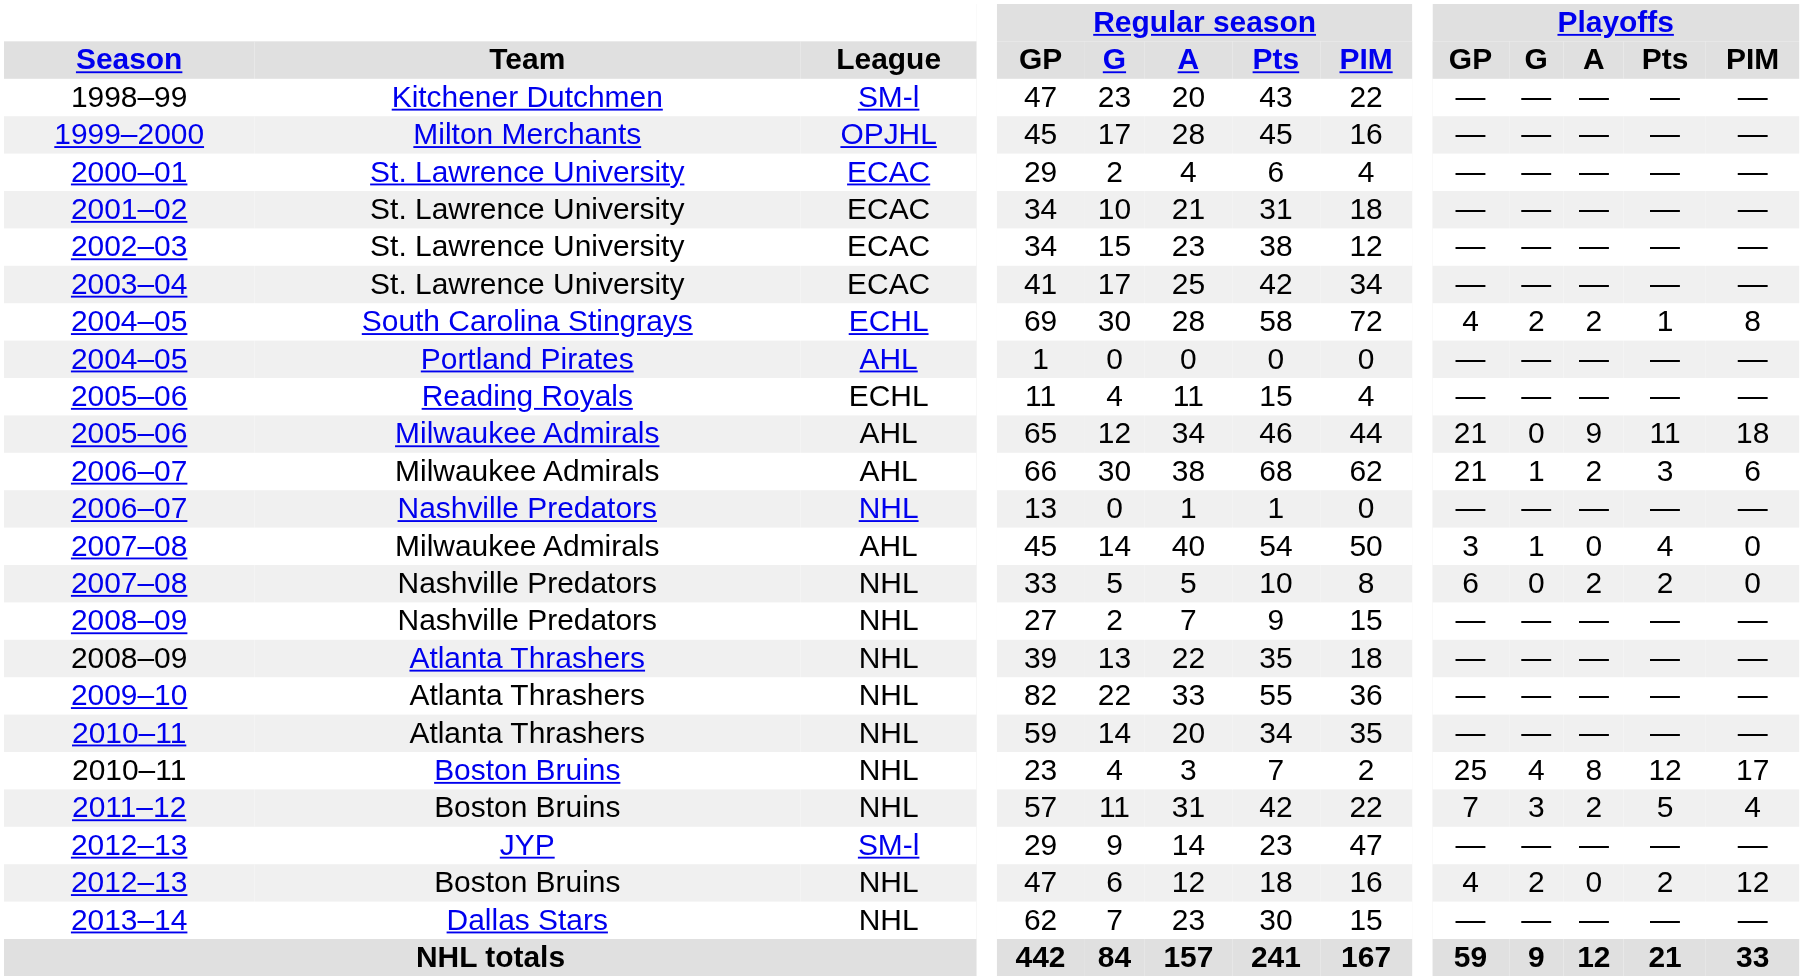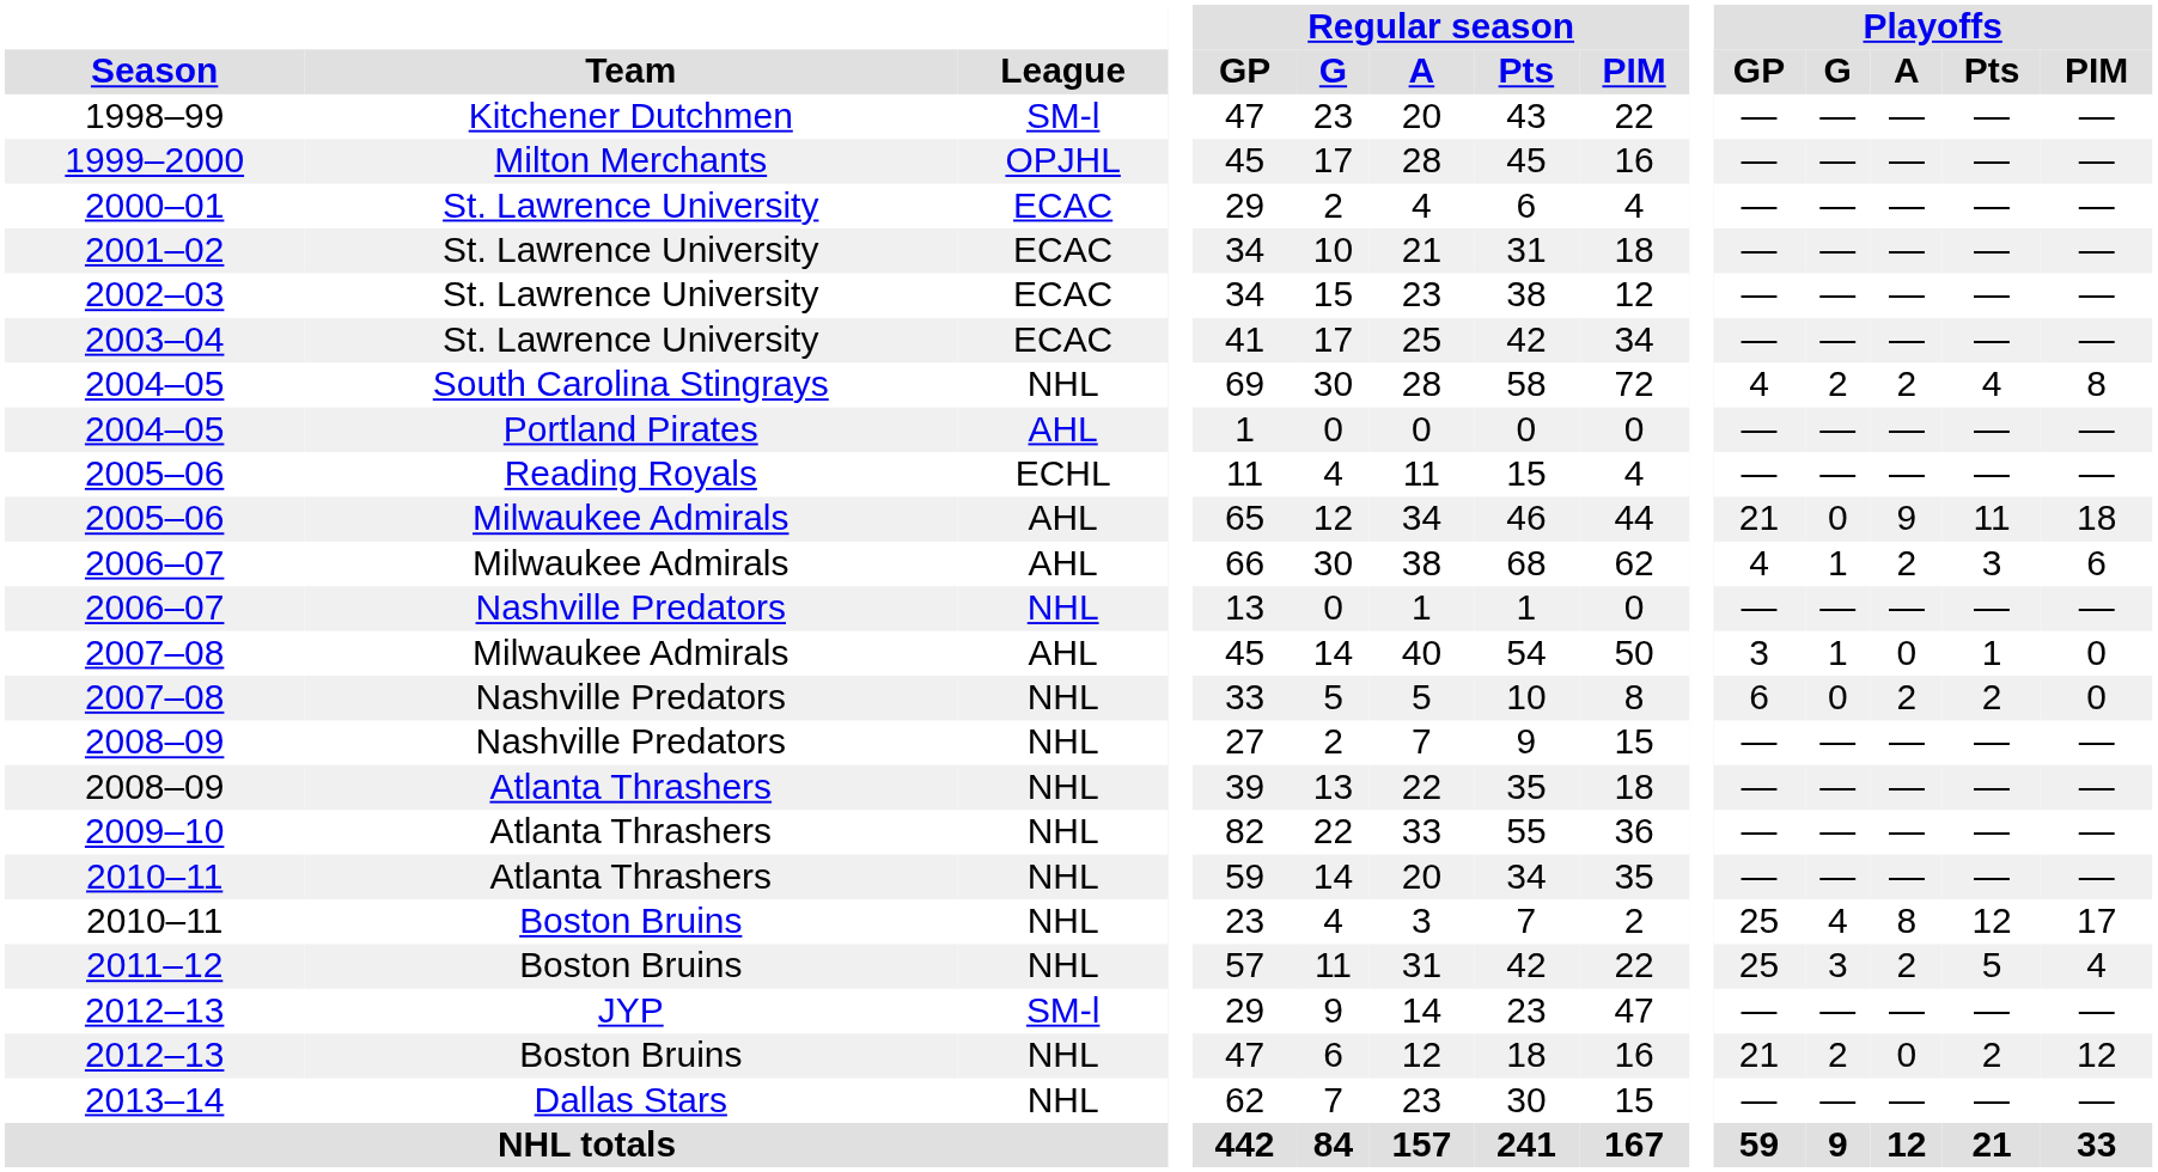2004–05 / South Carolina Stingrays | League: ECHL -> NHL
2004–05 / South Carolina Stingrays | Playoffs / Pts: 1 -> 4
2006–07 / Milwaukee Admirals | Playoffs / GP: 21 -> 4
2007–08 / Milwaukee Admirals | Playoffs / Pts: 4 -> 1
2011–12 | Playoffs / GP: 7 -> 25
2012–13 / Boston Bruins | Playoffs / GP: 4 -> 21
